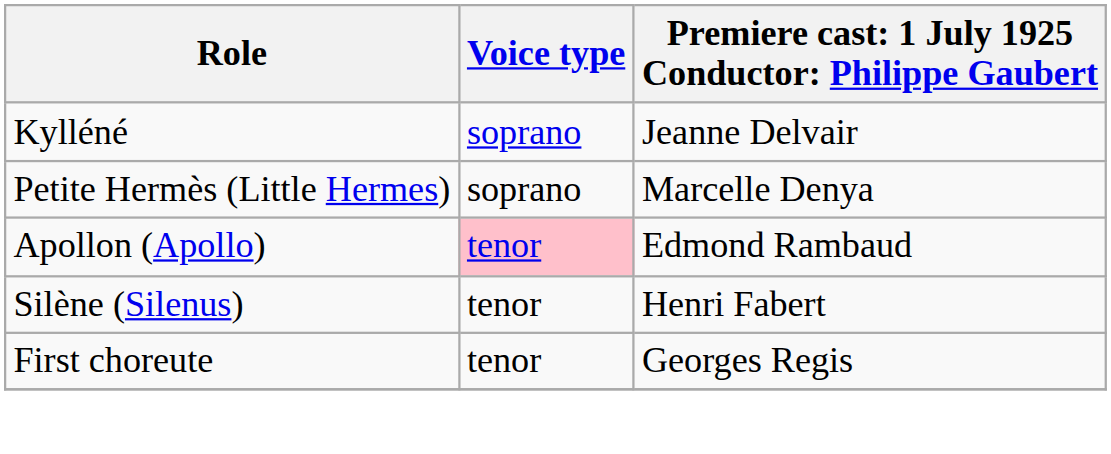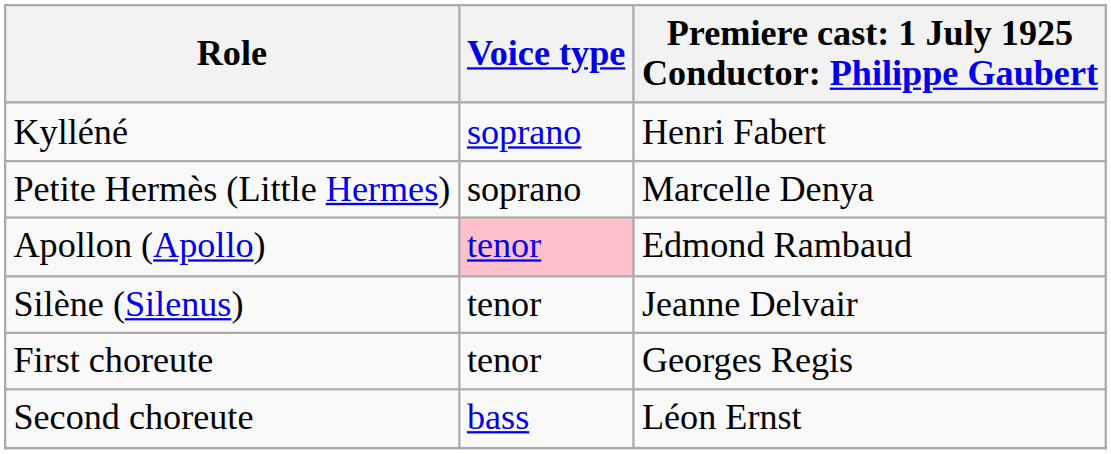Kylléné | column 3: Jeanne Delvair -> Henri Fabert
Silène (Silenus) | column 3: Henri Fabert -> Jeanne Delvair
+ row: Second choreute | bass | Léon Ernst
